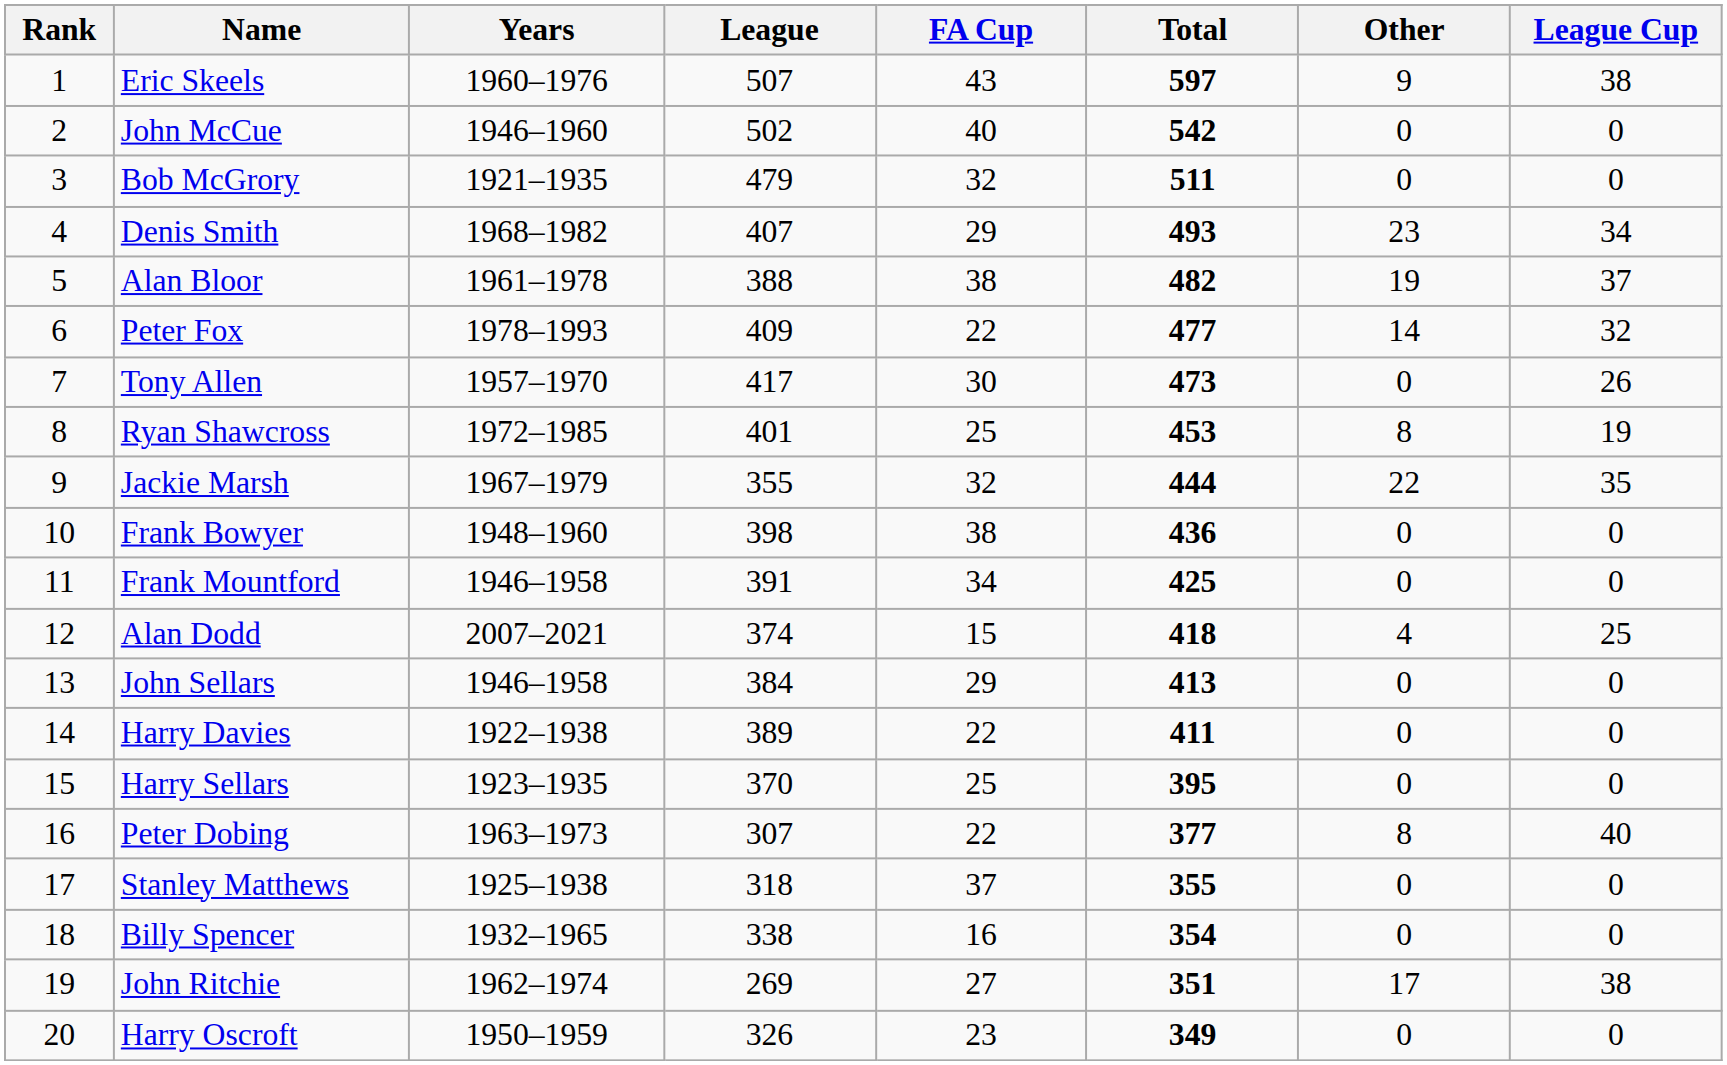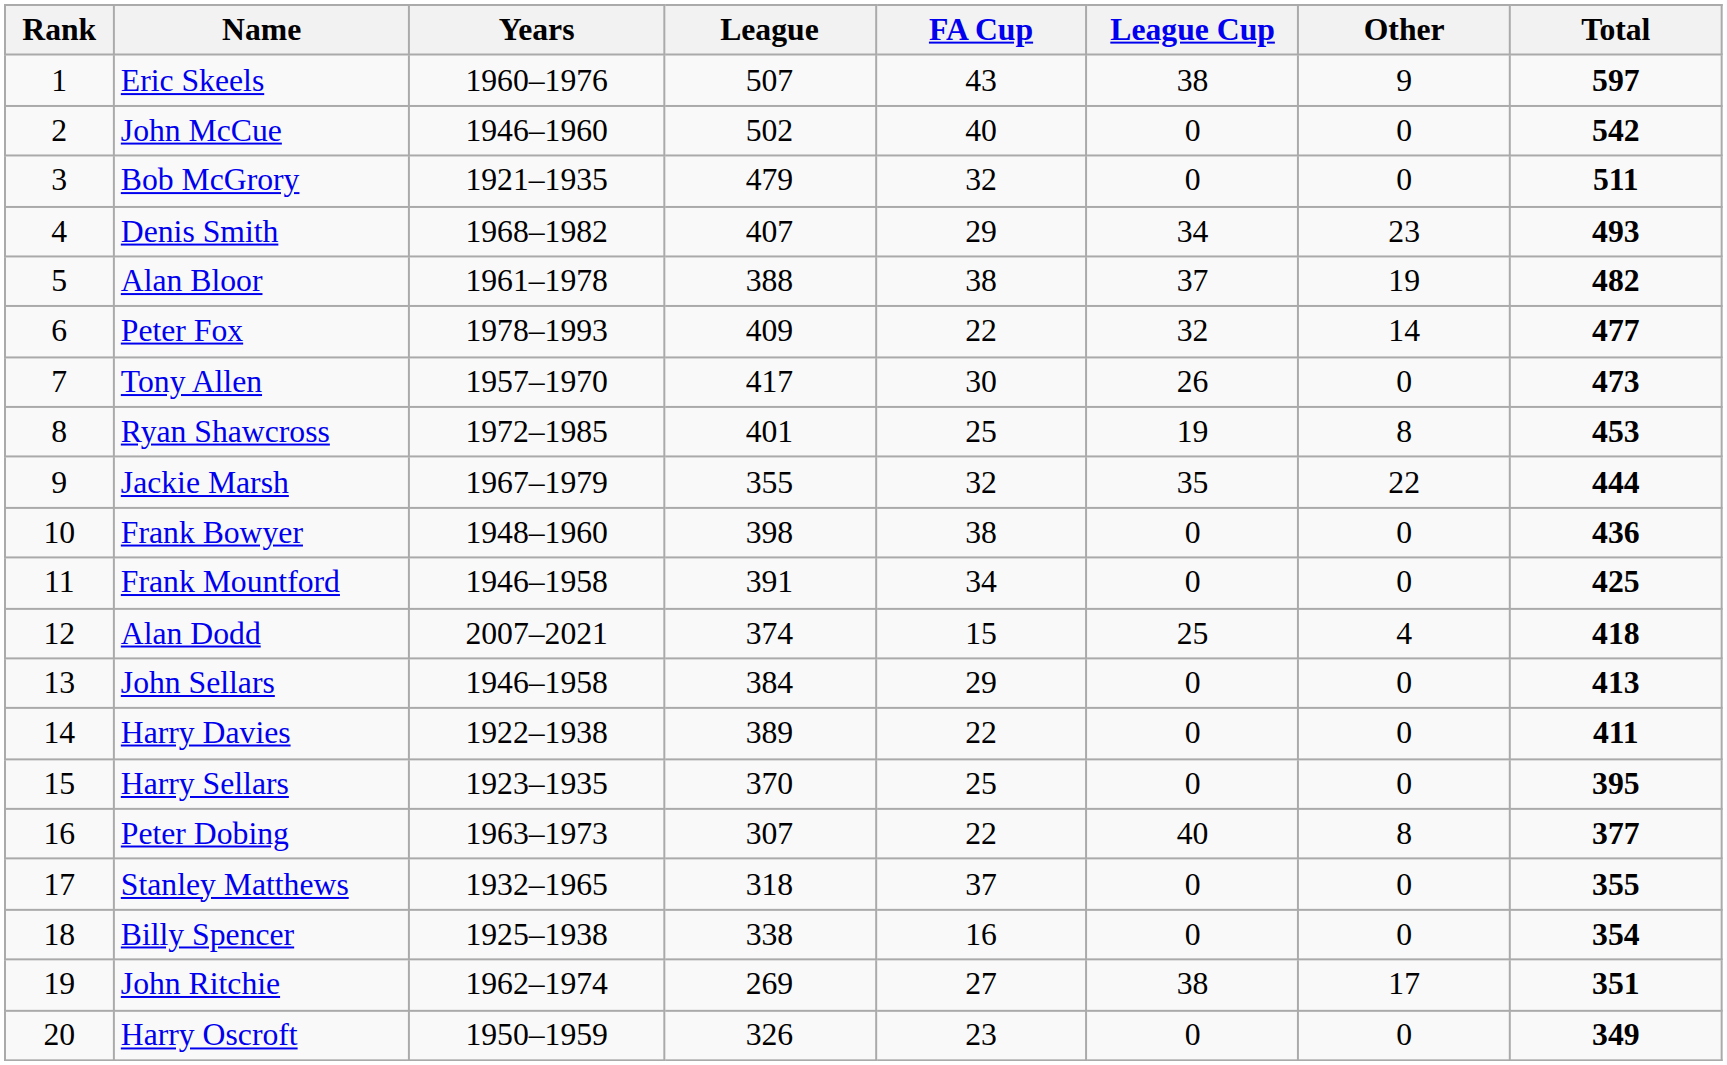columns swapped: League Cup <-> Total
Stanley Matthews | Years: 1925–1938 -> 1932–1965
Billy Spencer | Years: 1932–1965 -> 1925–1938
